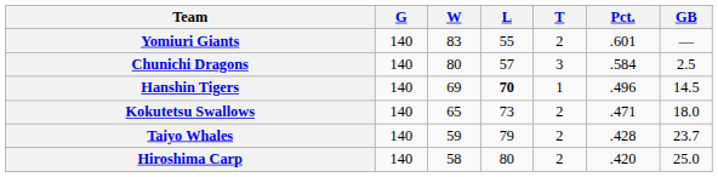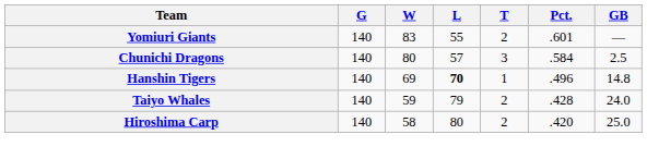Hanshin Tigers | GB: 14.5 -> 14.8
- row: Kokutetsu Swallows | 140 | 65 | 73 | 2 | .471 | 18.0
Taiyo Whales | GB: 23.7 -> 24.0
